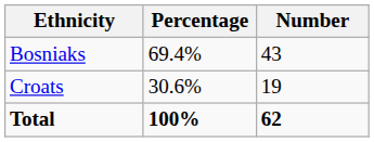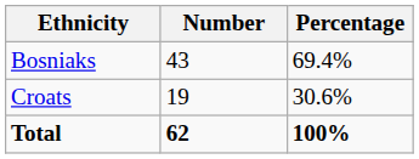columns swapped: Number <-> Percentage
